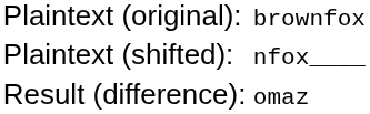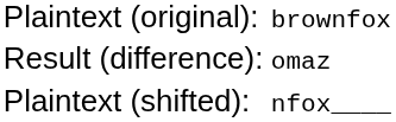rows swapped: Plaintext (shifted): <-> Result (difference):
